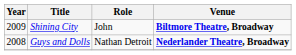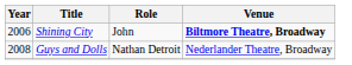Shining City | Year: 2009 -> 2006
Guys and Dolls | Venue: bold -> normal
